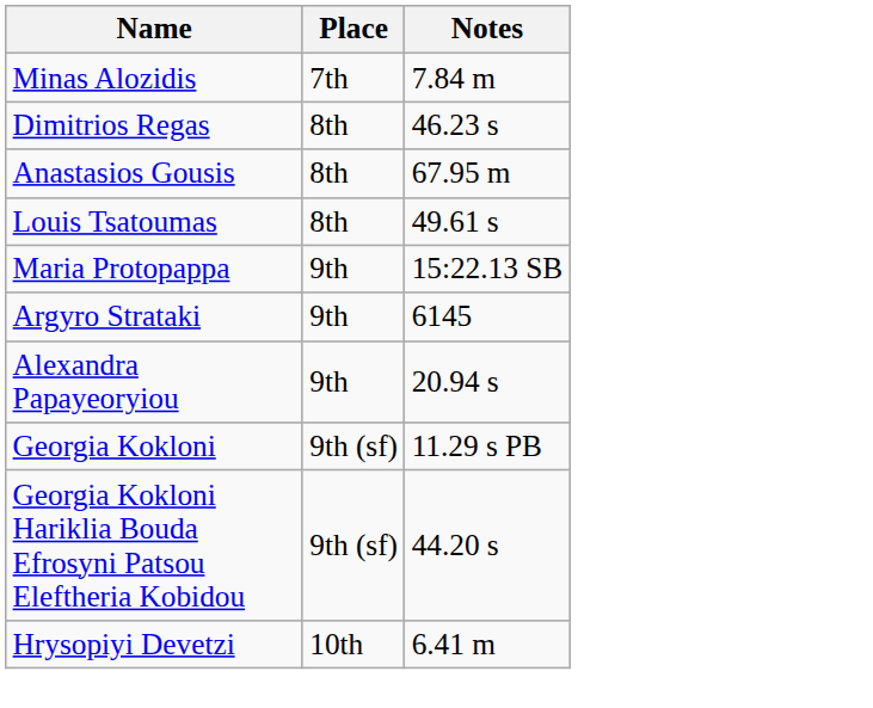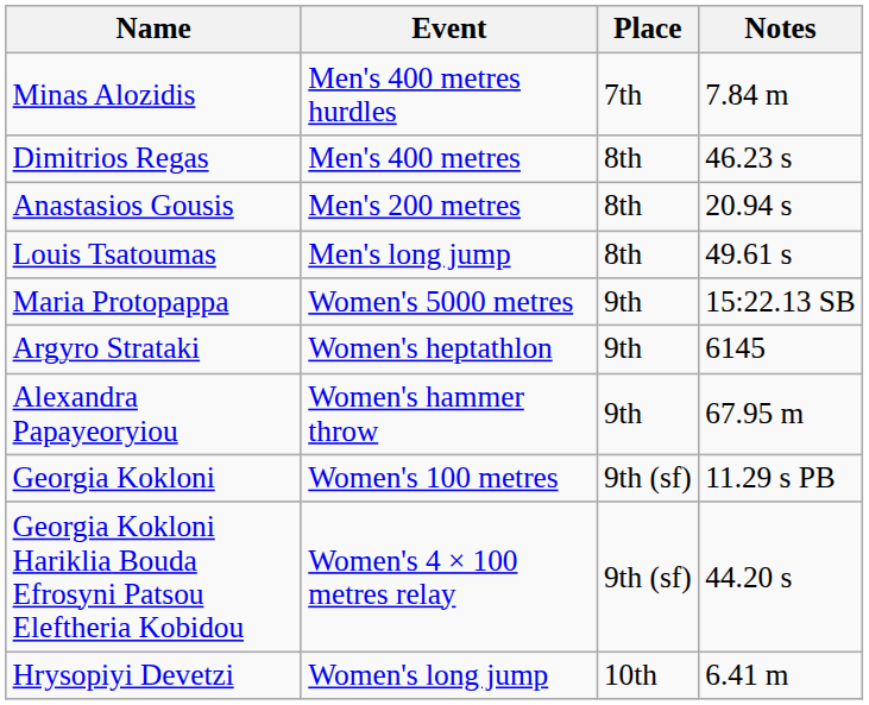+ column: Event | Men's 400 metres hurdles | Men's 400 metres | Men's 200 metres | Men's long jump | Women's 5000 metres | Women's heptathlon | Women's hammer throw | Women's 100 metres | Women's 4 × 100 metres relay | Women's long jump
Anastasios Gousis | Notes: 67.95 m -> 20.94 s
Alexandra Papayeoryiou | Notes: 20.94 s -> 67.95 m
